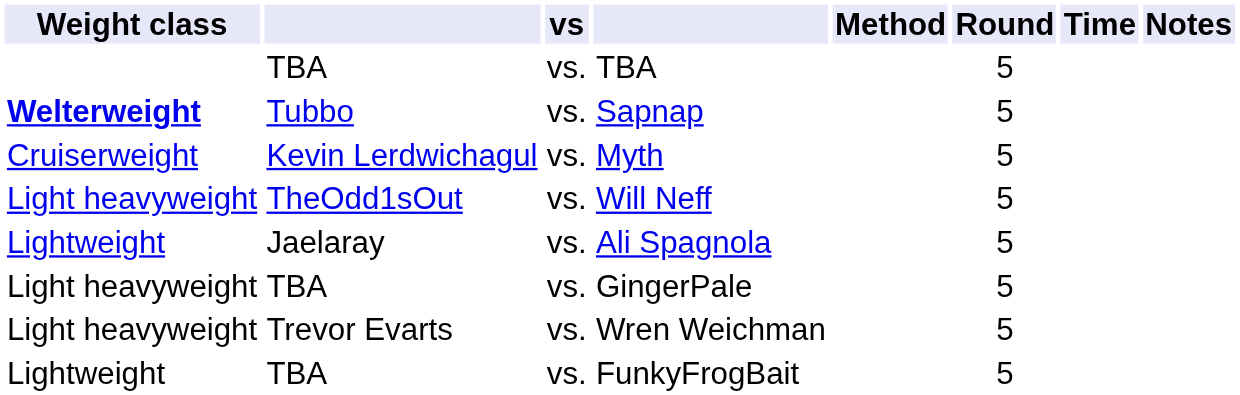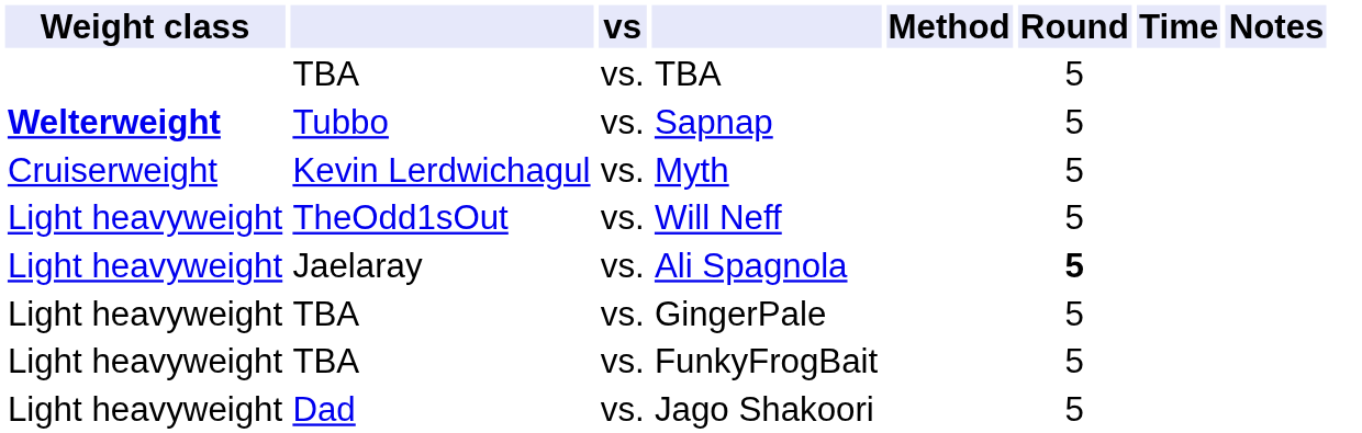Ali Spagnola | Weight class: Lightweight -> Light heavyweight
Ali Spagnola | Round: normal -> bold
- row: Light heavyweight | Trevor Evarts | vs. | Wren Weichman | 5
FunkyFrogBait | Weight class: Lightweight -> Light heavyweight
+ row: Light heavyweight | Dad | vs. | Jago Shakoori | 5
